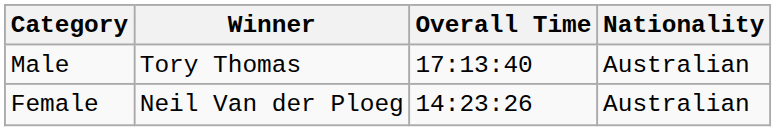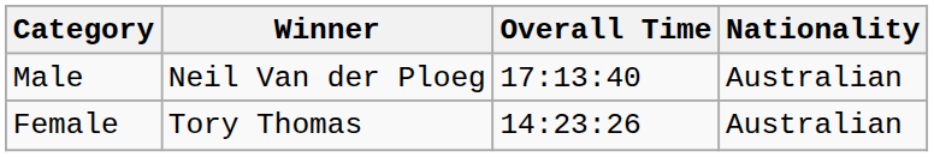Male | Winner: Tory Thomas -> Neil Van der Ploeg
Female | Winner: Neil Van der Ploeg -> Tory Thomas
